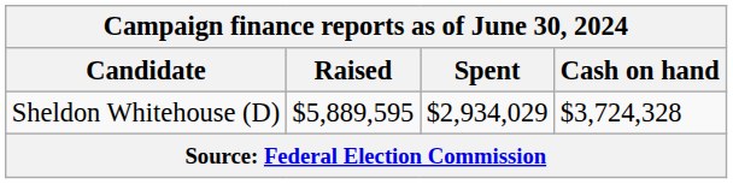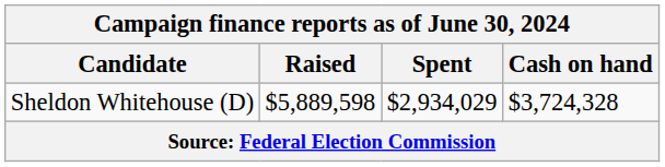Sheldon Whitehouse (D) | Raised: $5,889,595 -> $5,889,598
